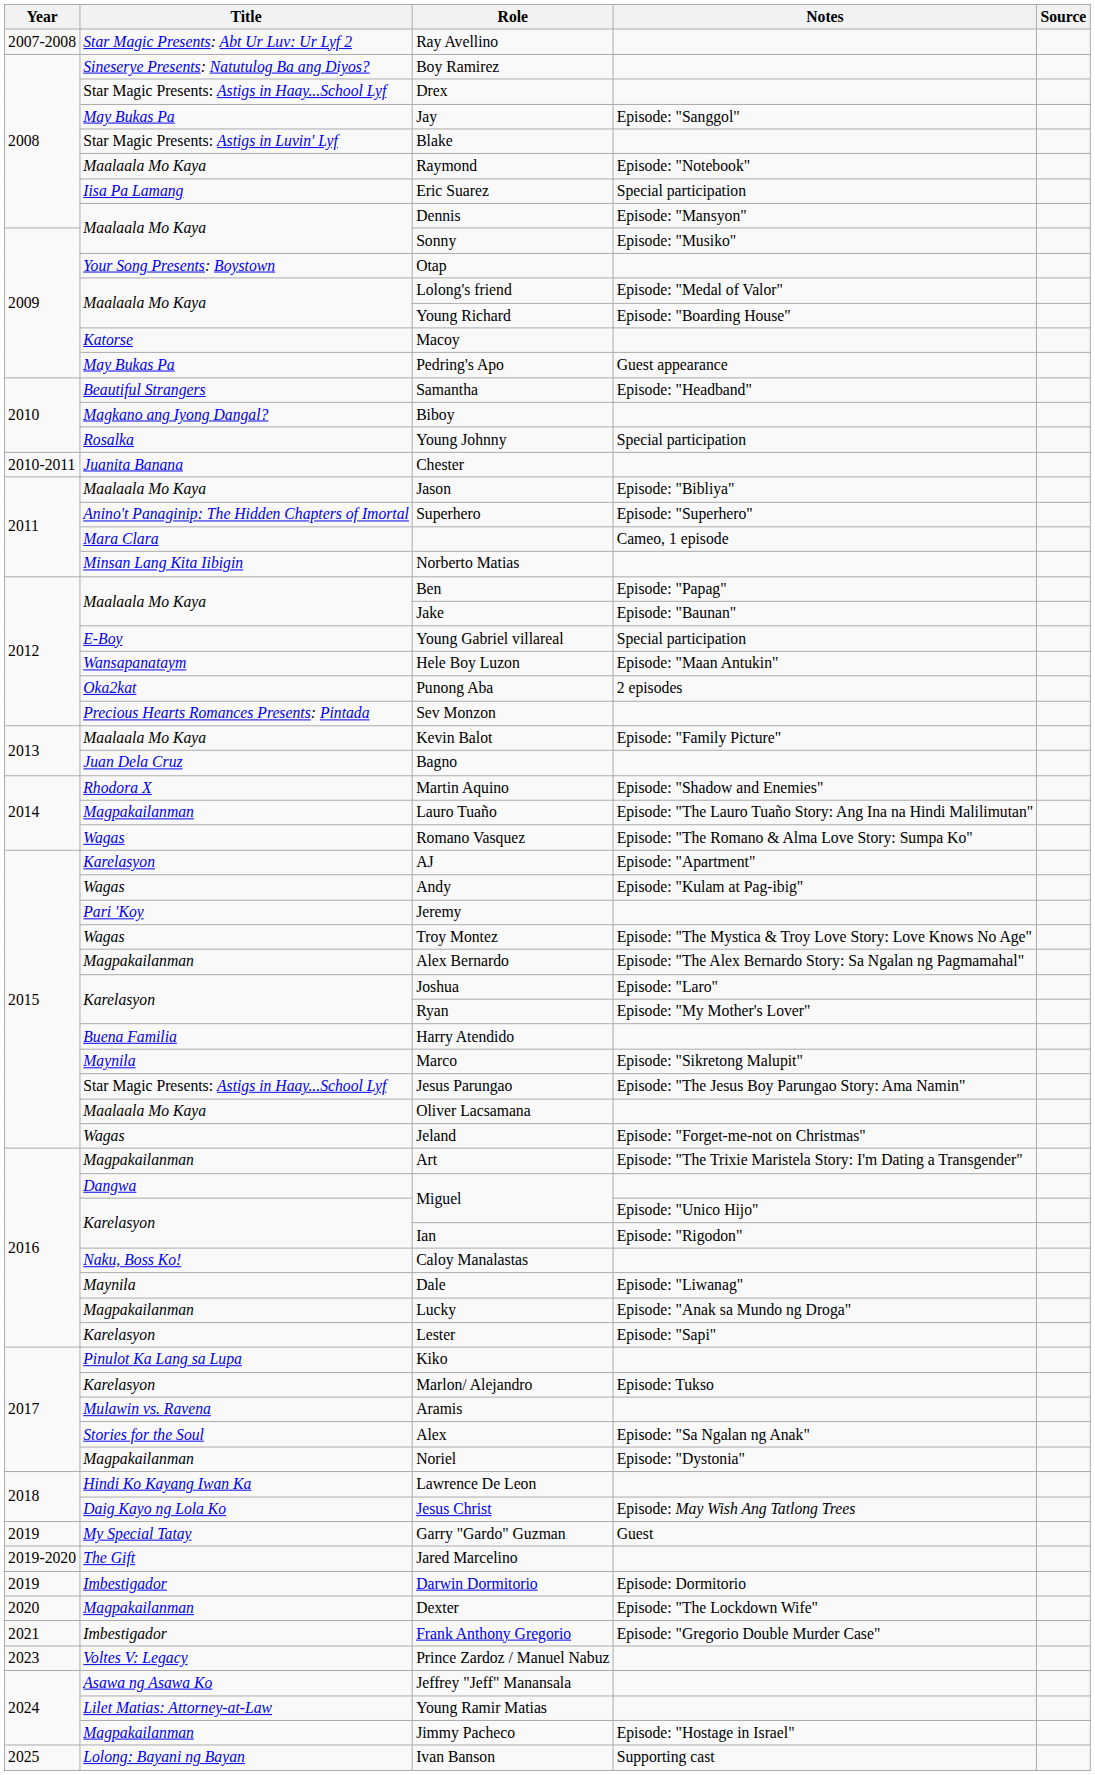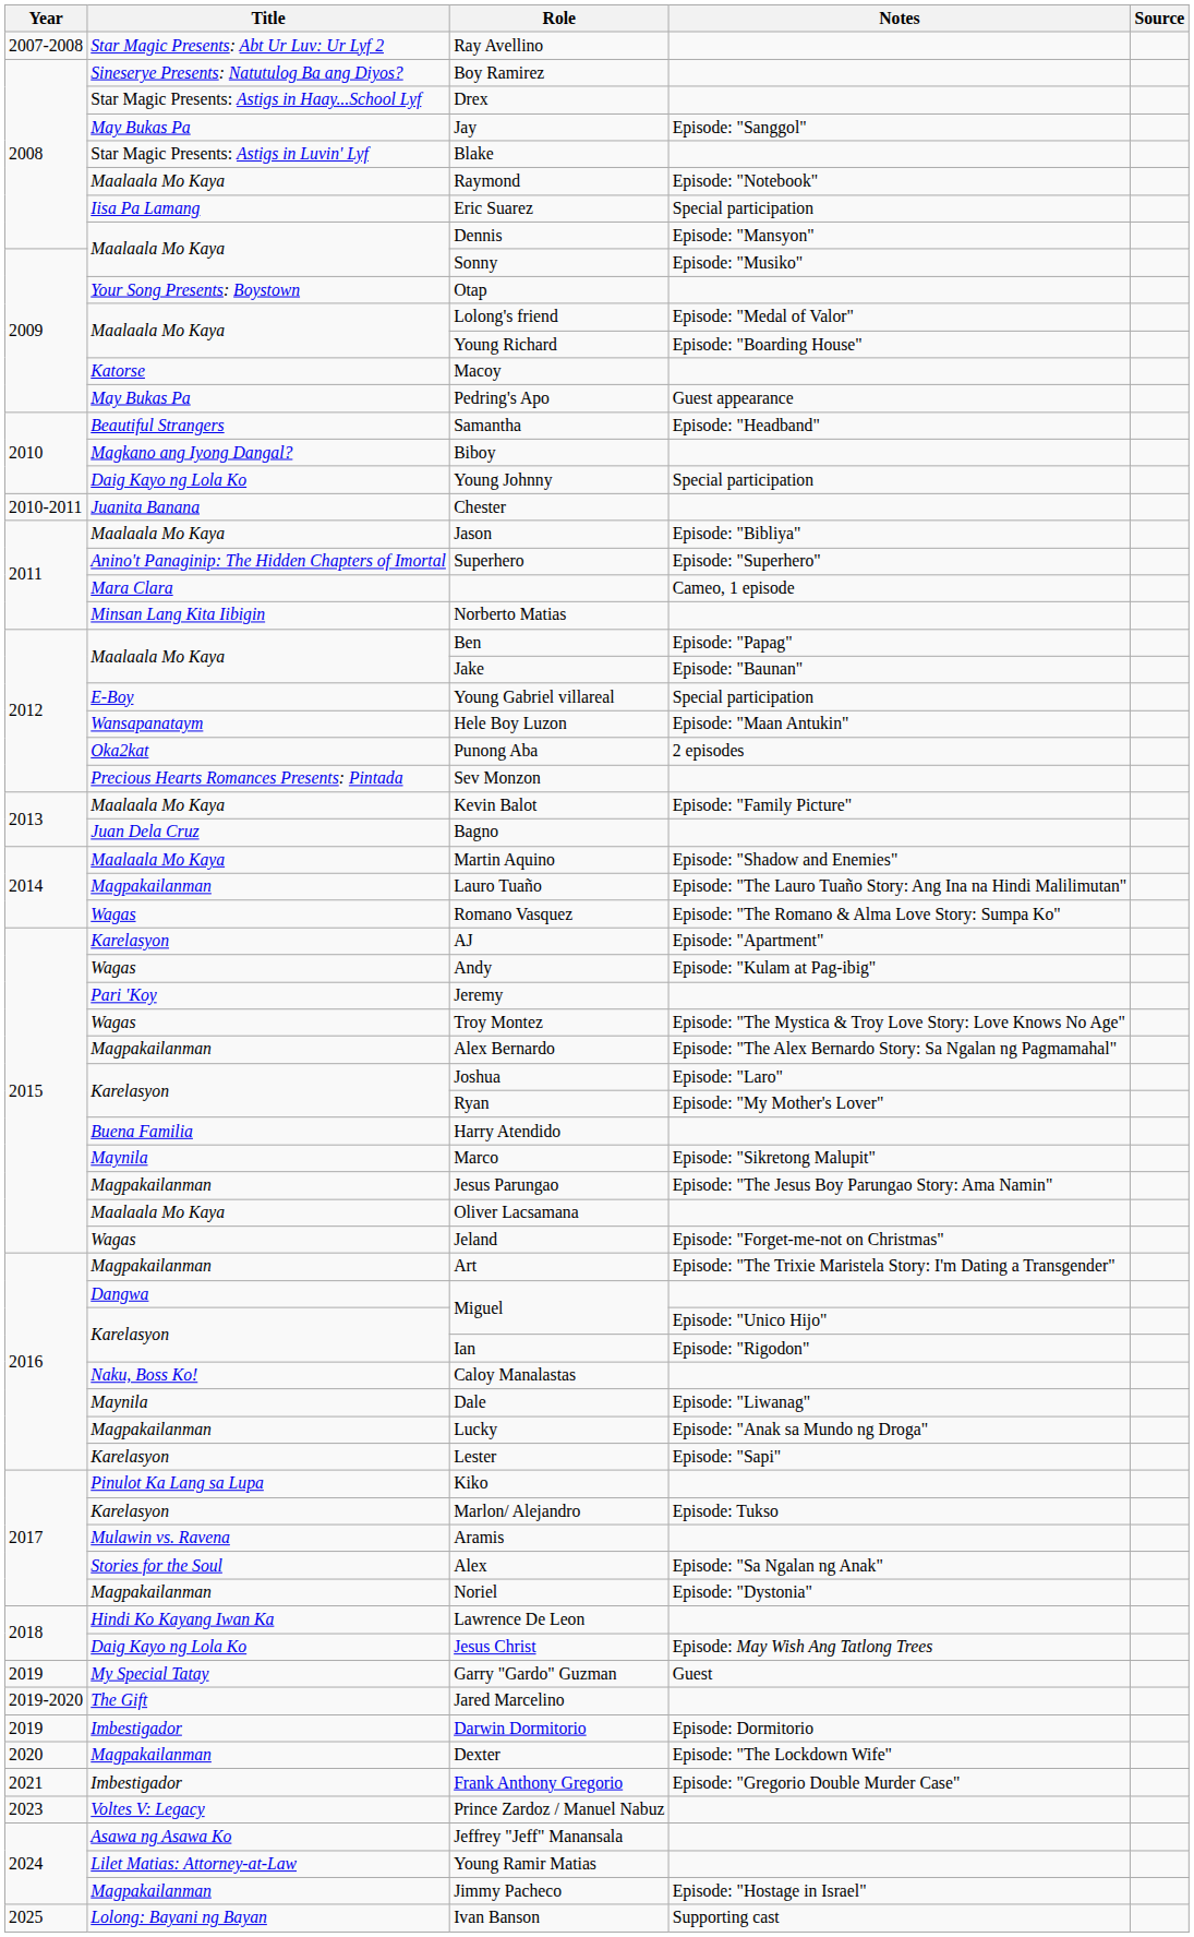Young Johnny | Title: Rosalka -> Daig Kayo ng Lola Ko
Martin Aquino | Title: Rhodora X -> Maalaala Mo Kaya
Jesus Parungao | Title: Star Magic Presents: Astigs in Haay...School Lyf -> Magpakailanman
